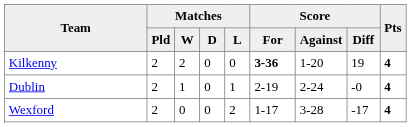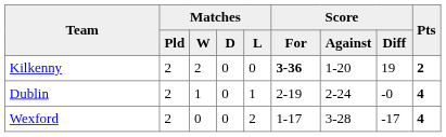Kilkenny | Pts: 4 -> 2
